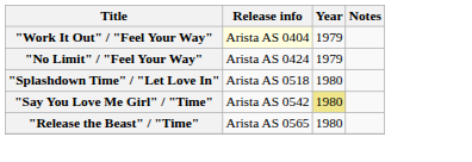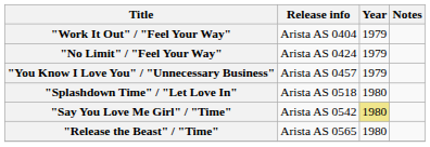"Work It Out" / "Feel Your Way" | Release info: lightyellow background -> no background
+ row: "You Know I Love You" / "Unnecessary Business" | Arista AS 0457 | 1979
